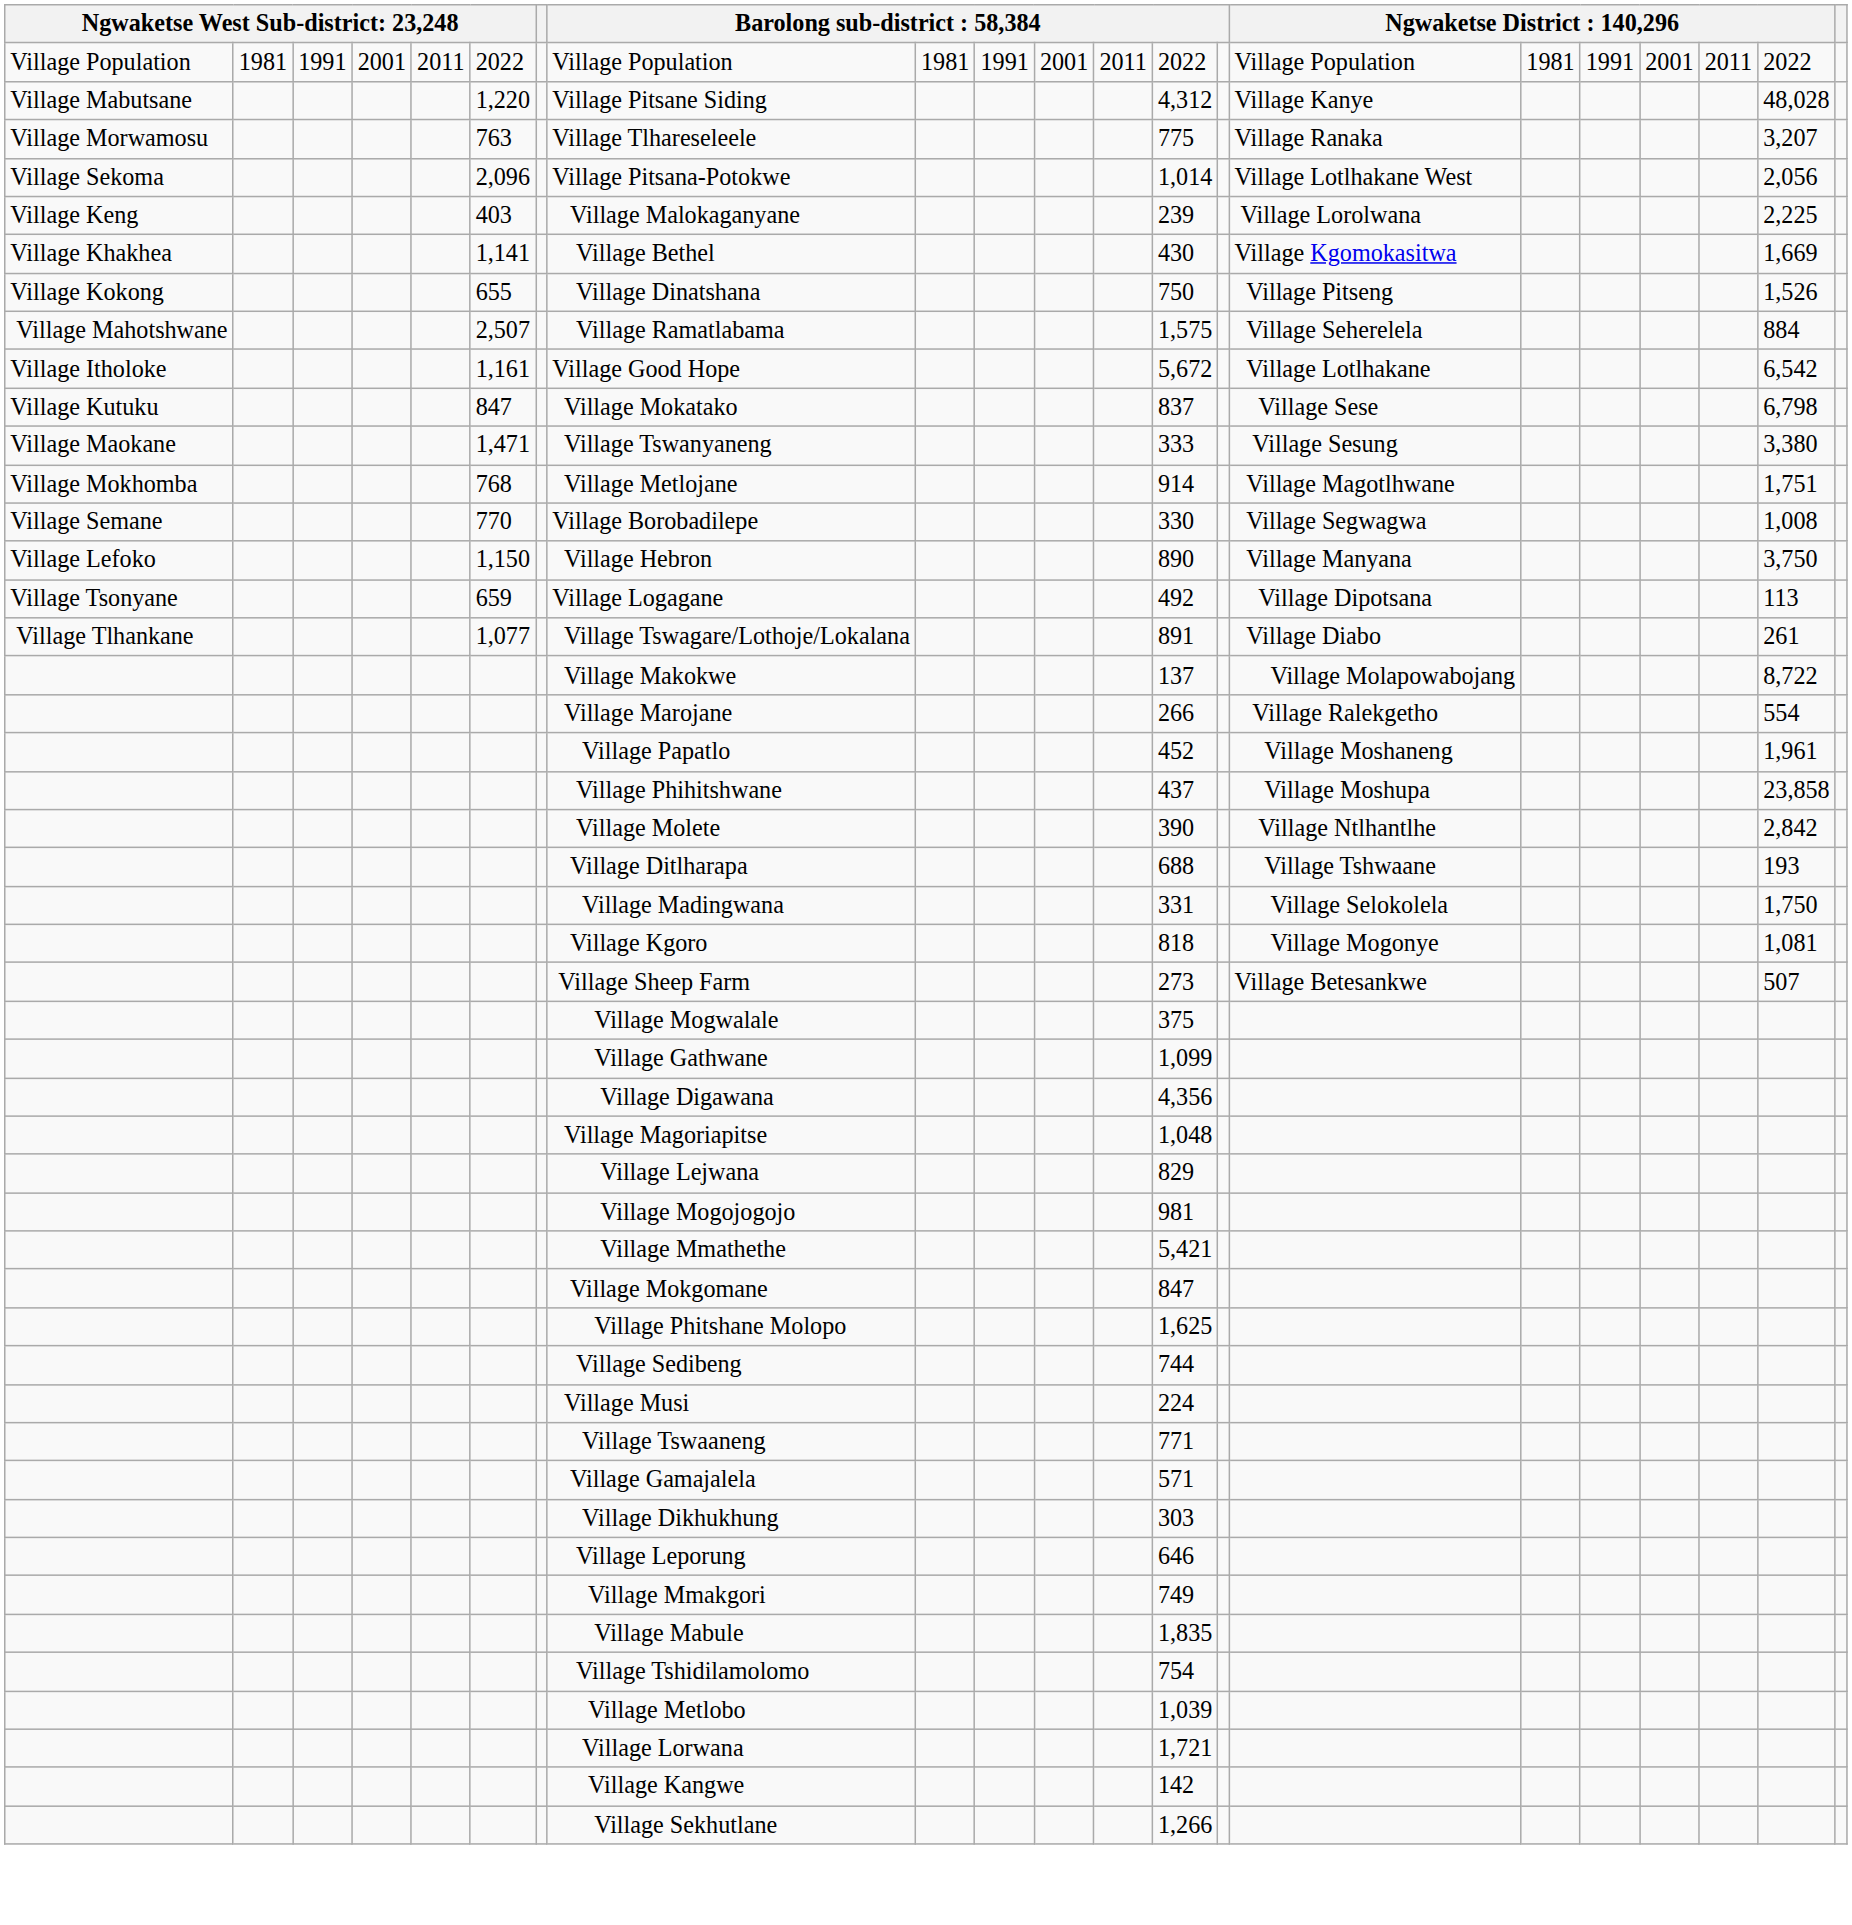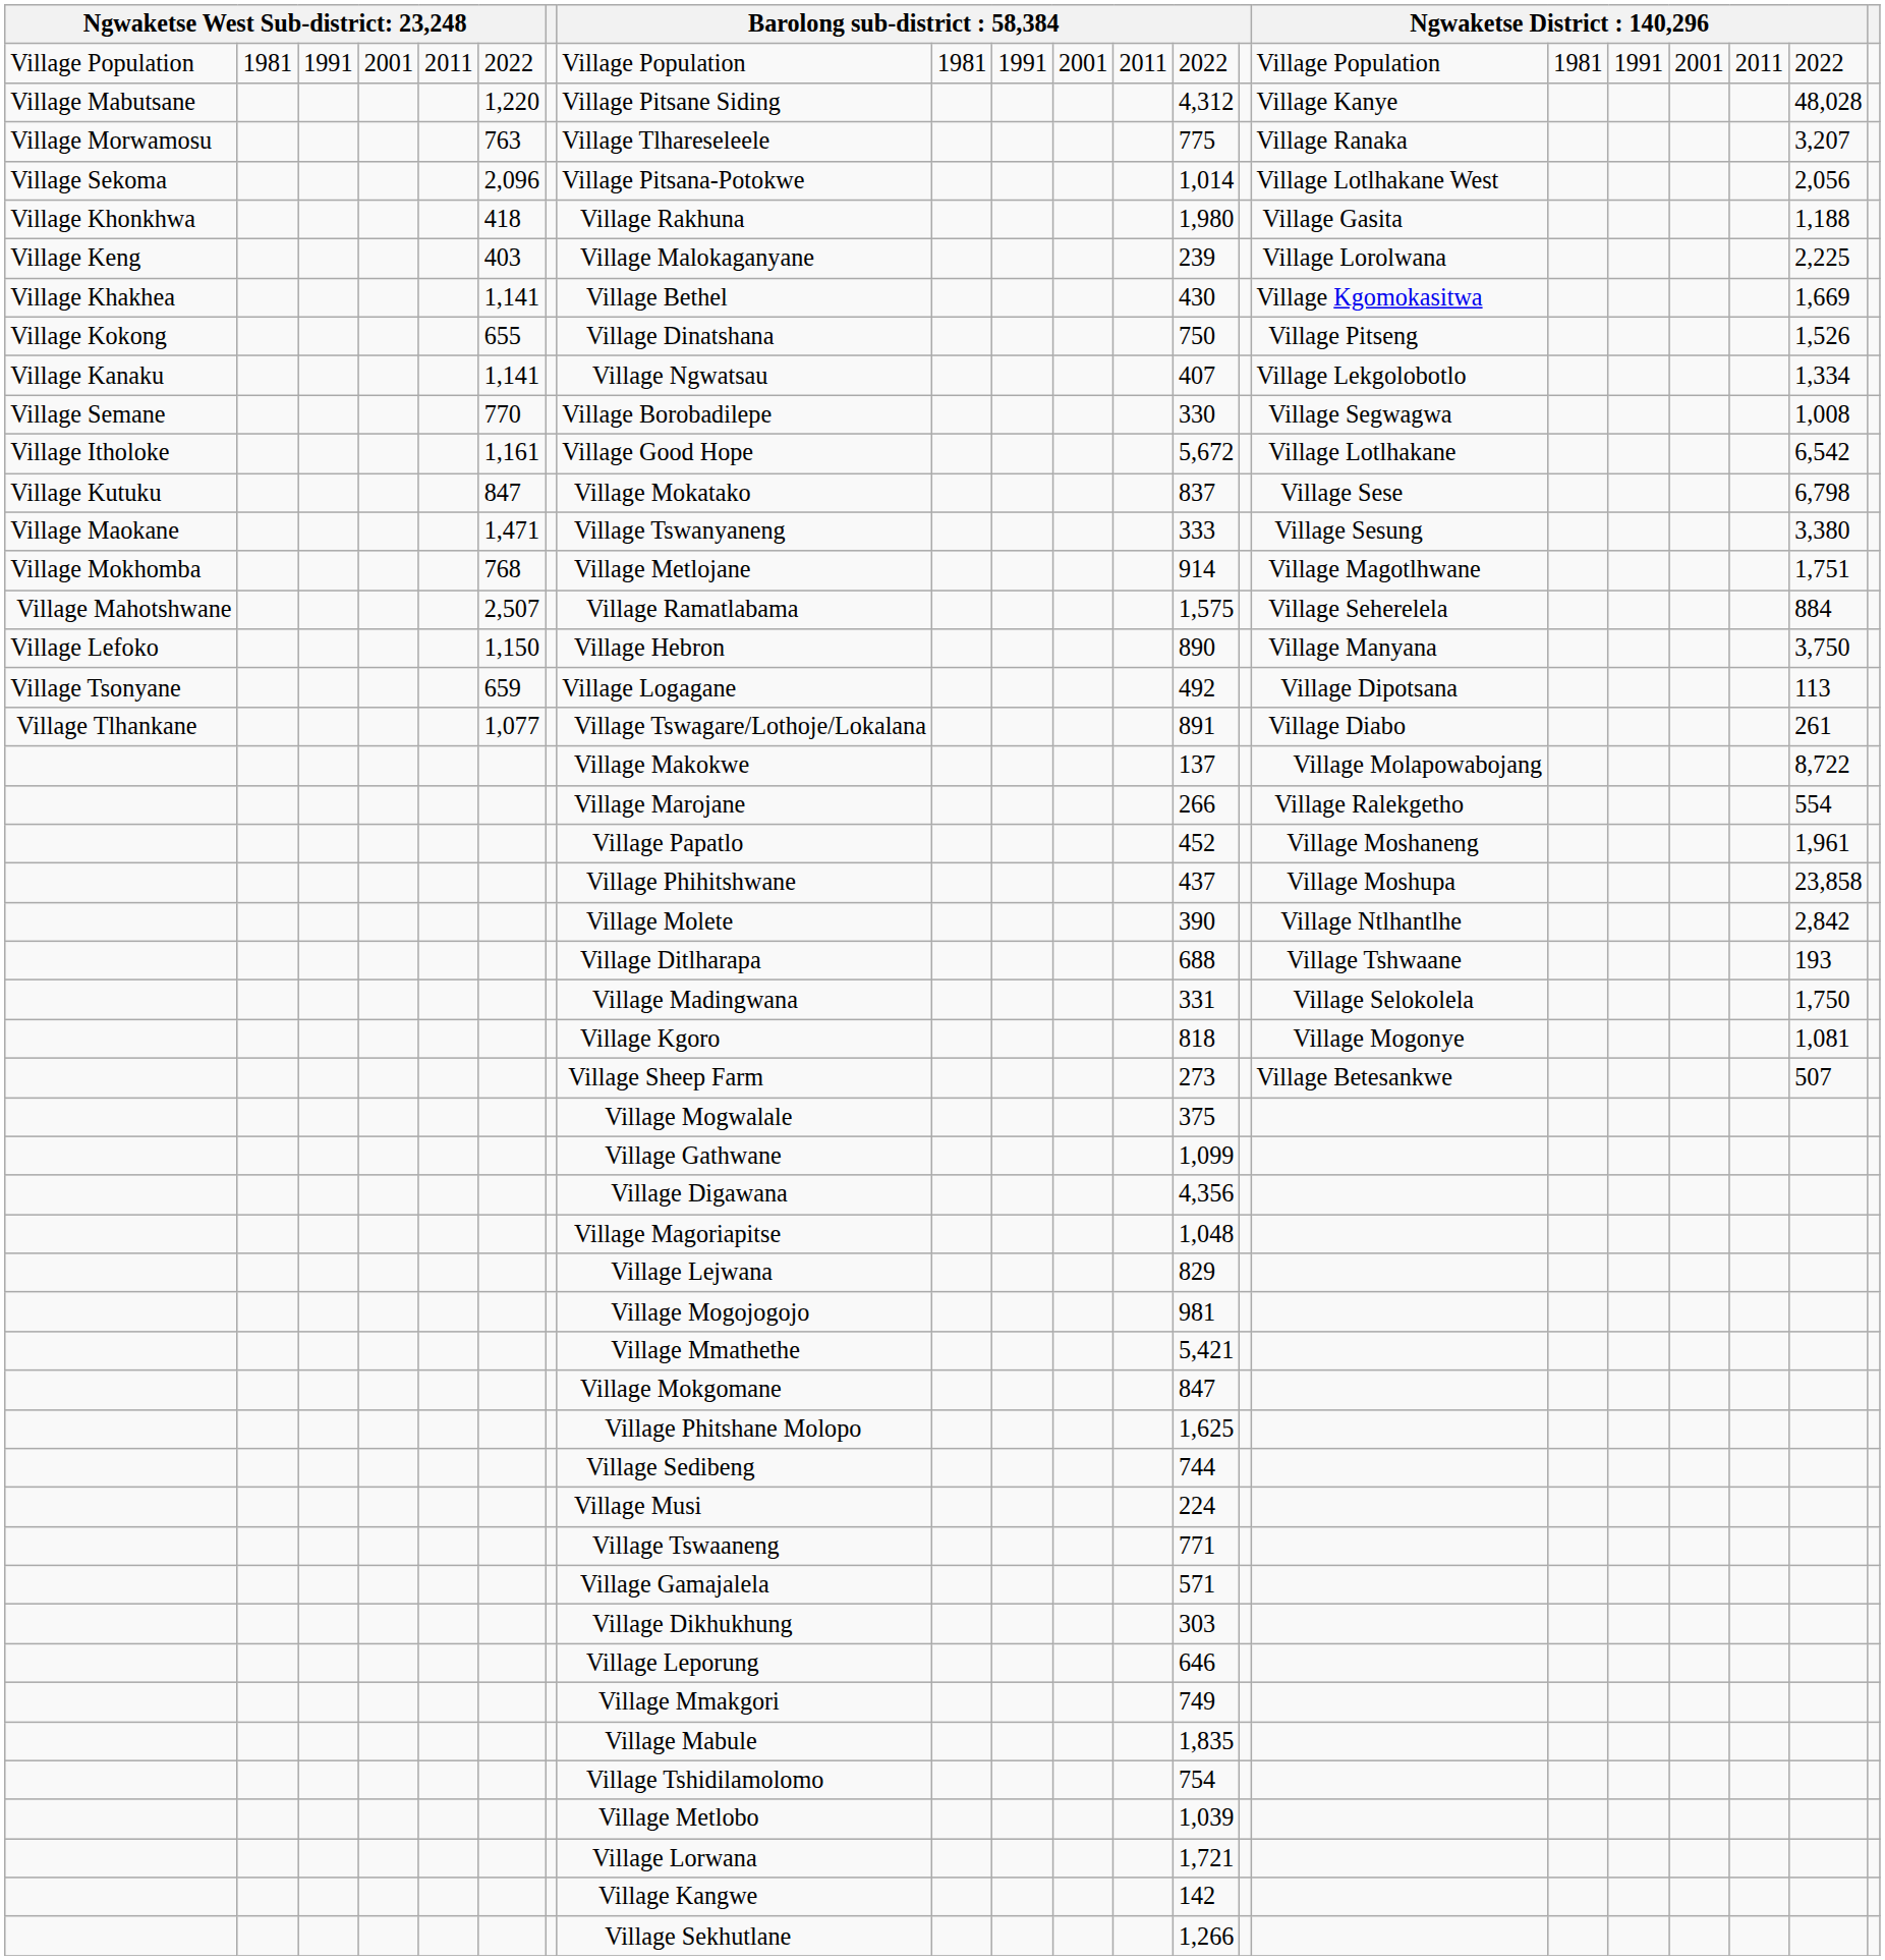+ row: Village Khonkhwa | 418 | Village Rakhuna | 1,980 | Village Gasita | 1,188
+ row: Village Kanaku | 1,141 | Village Ngwatsau | 407 | Village Lekgolobotlo | 1,334
rows swapped: Village Mahotshwane <-> Village Semane
